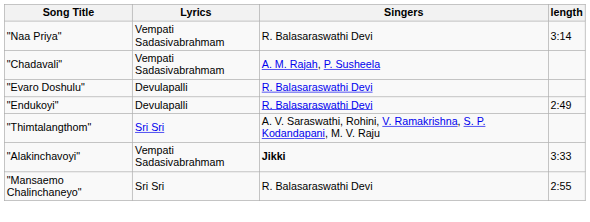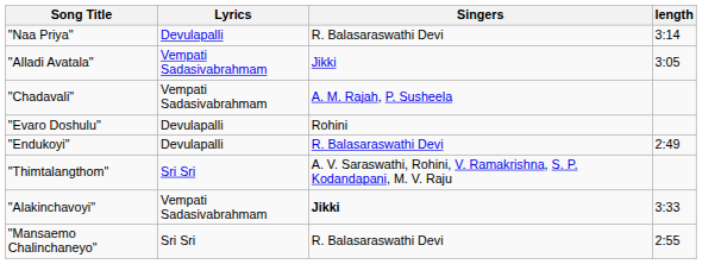"Naa Priya" | Lyrics: Vempati Sadasivabrahmam -> Devulapalli
+ row: "Alladi Avatala" | Vempati Sadasivabrahmam | Jikki | 3:05
"Evaro Doshulu" | Singers: R. Balasaraswathi Devi -> Rohini
